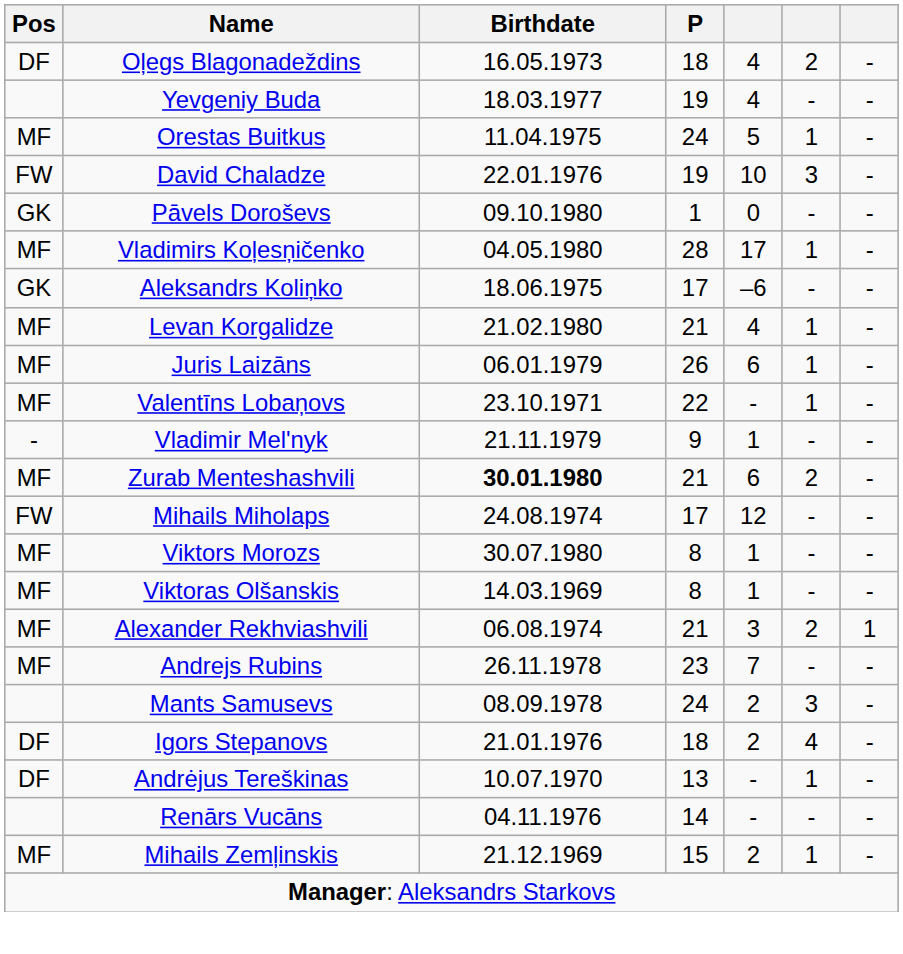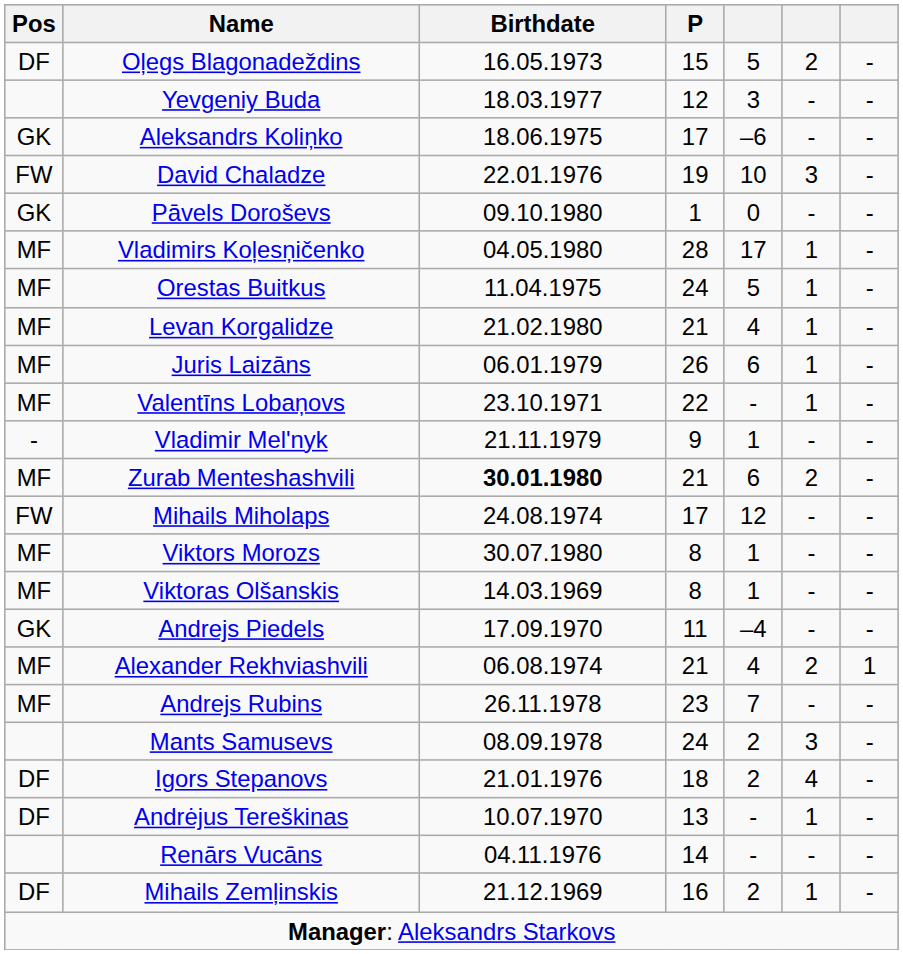Oļegs Blagonadeždins | P: 18 -> 15
Oļegs Blagonadeždins | column 5: 4 -> 5
Yevgeniy Buda | P: 19 -> 12
Yevgeniy Buda | column 5: 4 -> 3
rows swapped: Orestas Buitkus <-> Aleksandrs Koliņko
+ row: GK | Andrejs Piedels | 17.09.1970 | 11 | –4 | - | -
Alexander Rekhviashvili | column 5: 3 -> 4
Mihails Zemļinskis | Pos: MF -> DF
Mihails Zemļinskis | P: 15 -> 16
